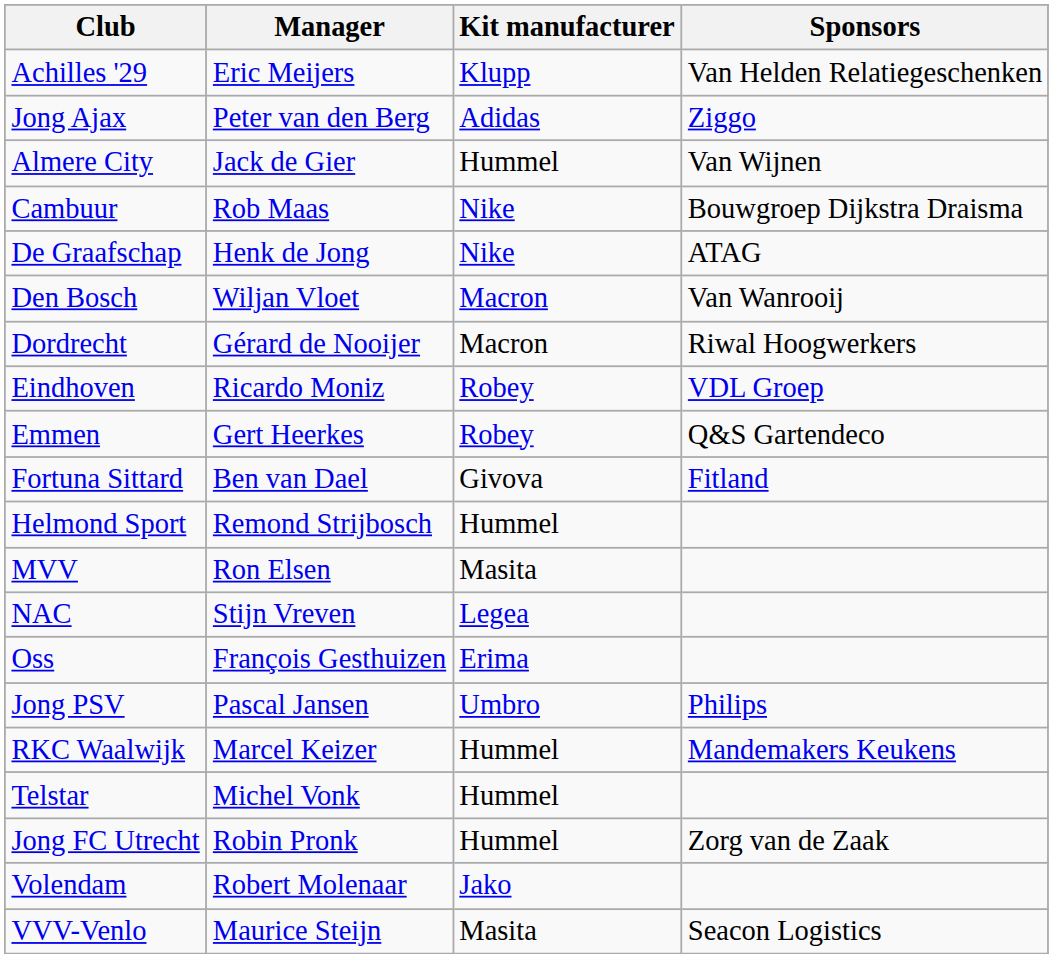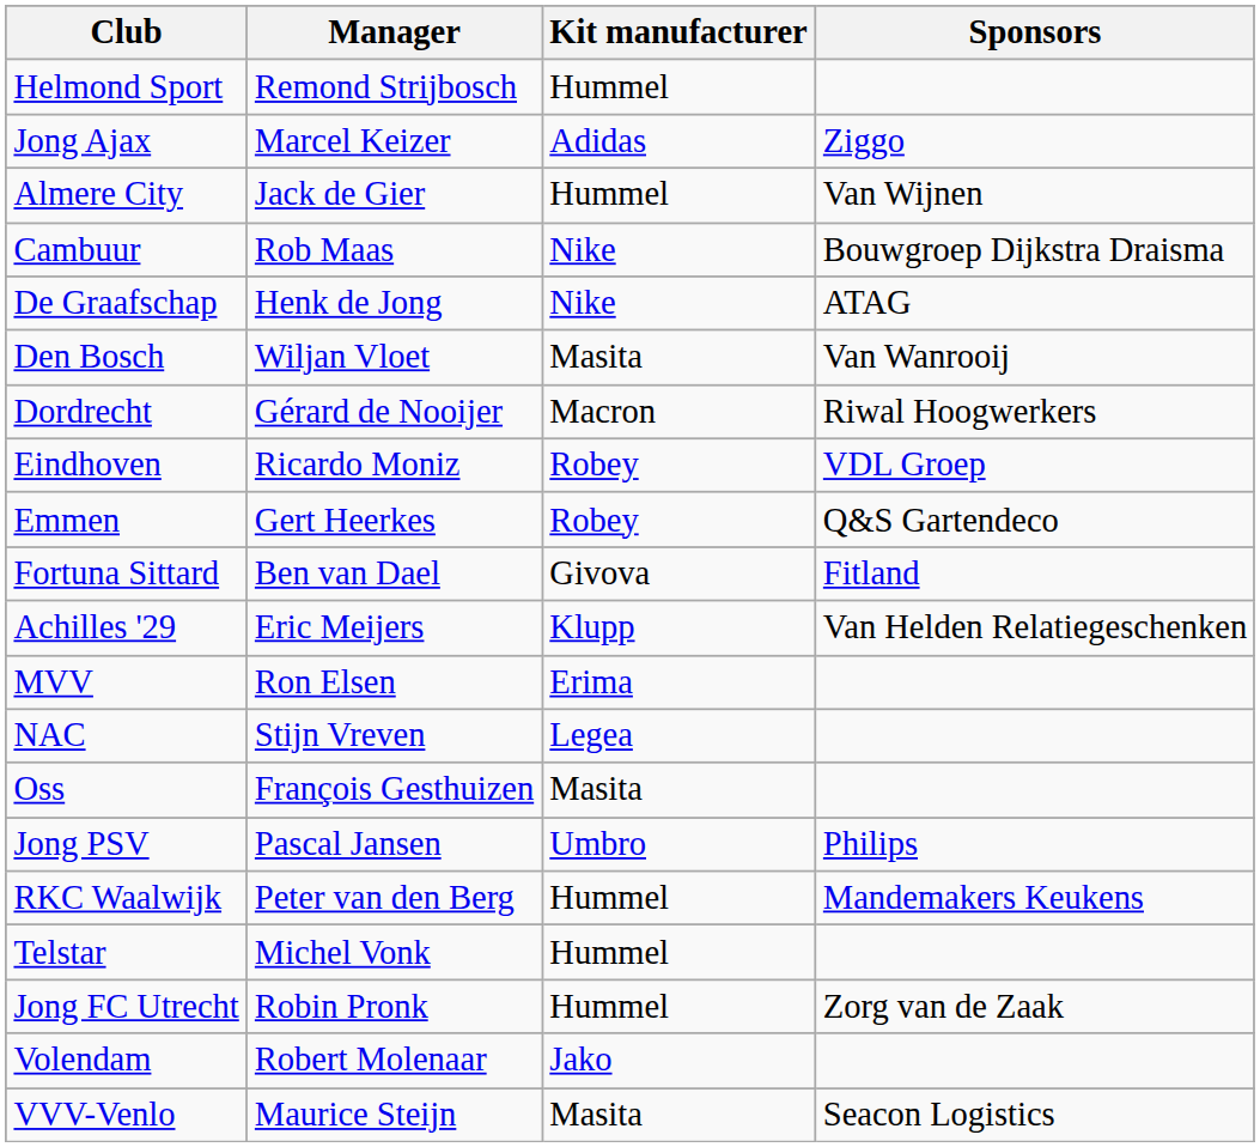rows swapped: Achilles '29 <-> Helmond Sport
Jong Ajax | Manager: Peter van den Berg -> Marcel Keizer
Den Bosch | Kit manufacturer: Macron -> Masita
MVV | Kit manufacturer: Masita -> Erima
Oss | Kit manufacturer: Erima -> Masita
RKC Waalwijk | Manager: Marcel Keizer -> Peter van den Berg
